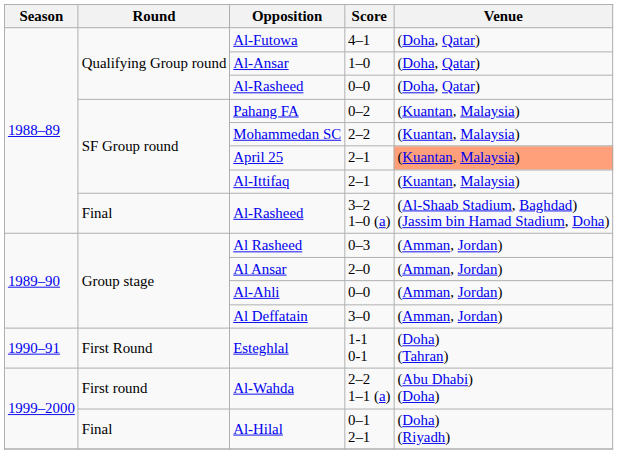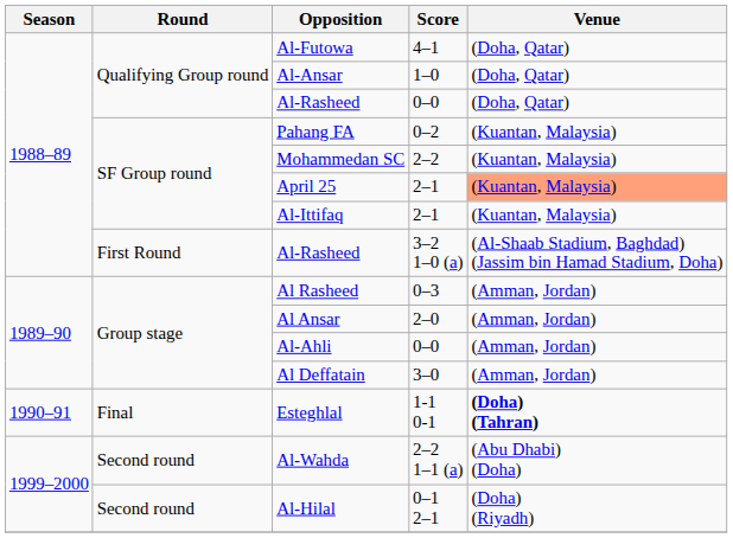Al-Rasheed / 3–2 1–0 (a) | Round: Final -> First Round
Esteghlal | Round: First Round -> Final
Esteghlal | Venue: normal -> bold
Al-Wahda | Round: First round -> Second round
Al-Hilal | Round: Final -> Second round
